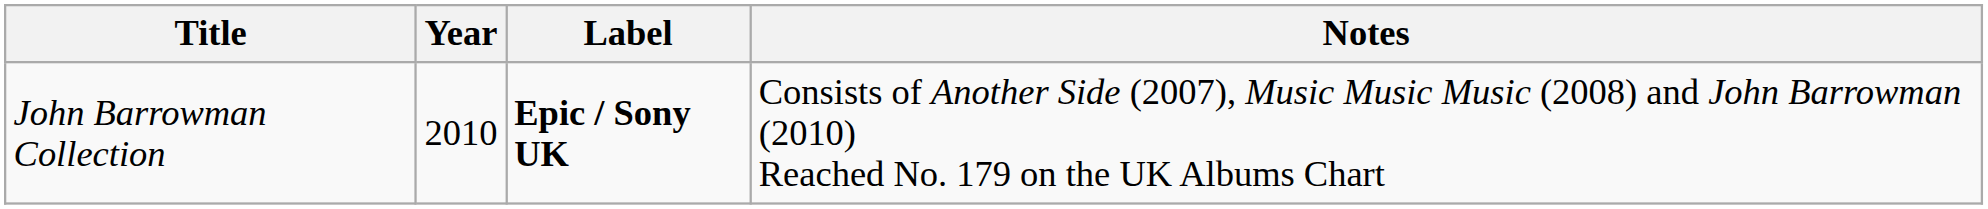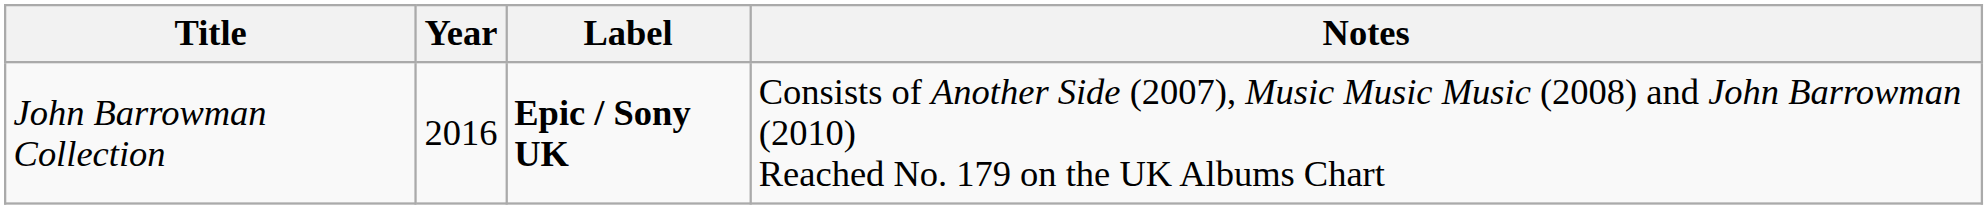John Barrowman Collection | Year: 2010 -> 2016
